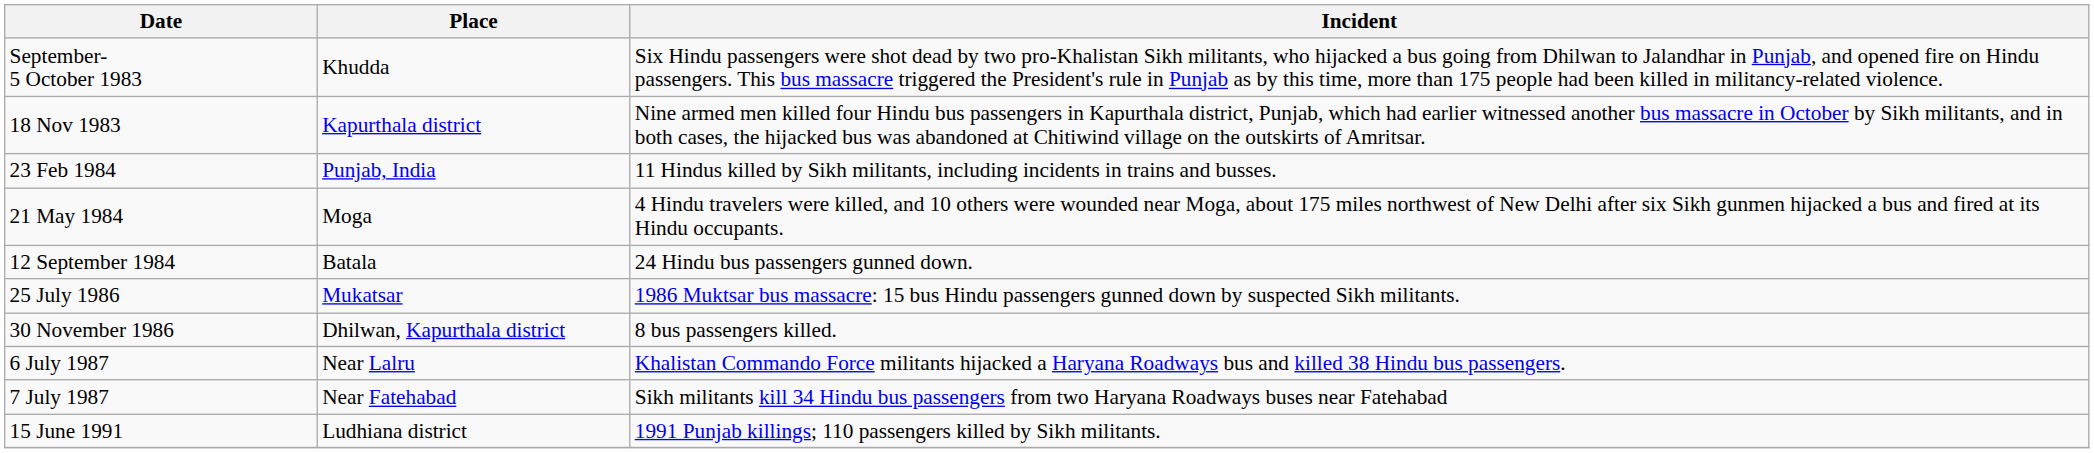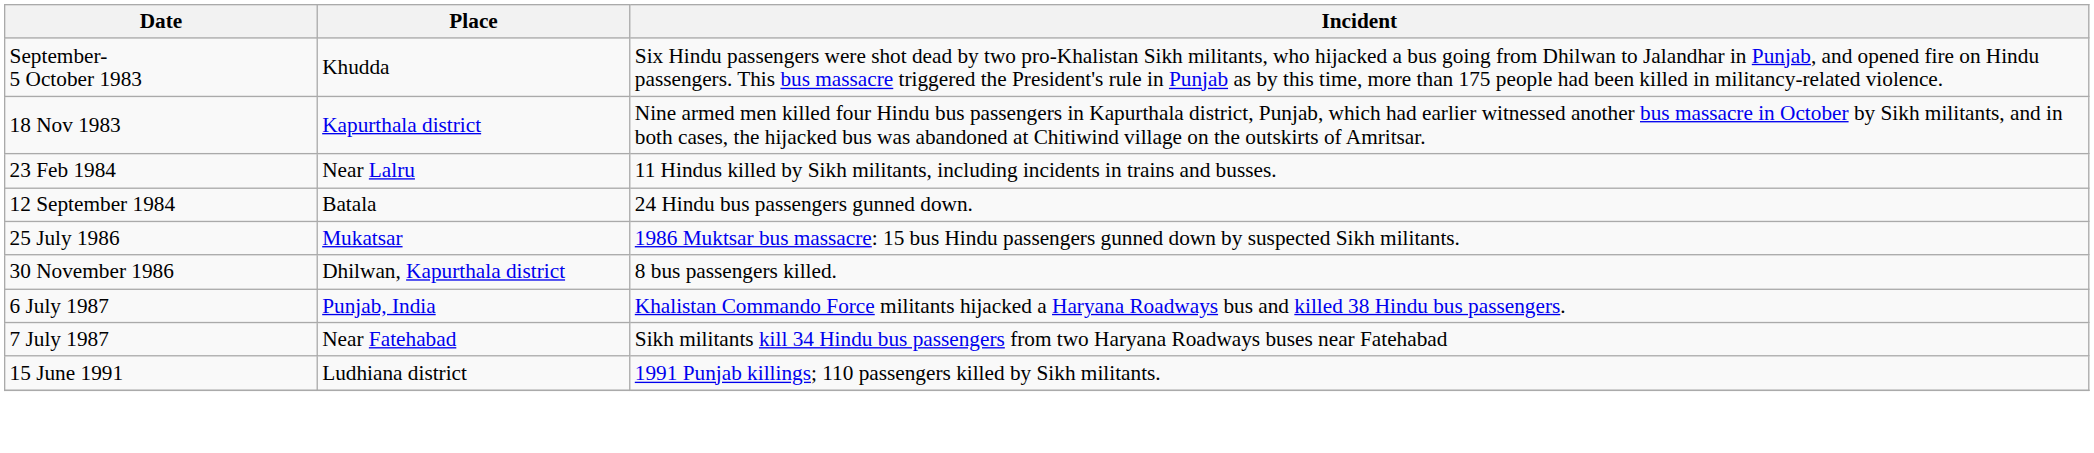23 Feb 1984 | Place: Punjab, India -> Near Lalru
- row: 21 May 1984 | Moga | 4 Hindu travelers were killed, and 10 others were wounded near Moga, about 175 miles northwest of New Delhi after six Sikh gunmen hijacked a bus and fired at its Hindu occupants.
6 July 1987 | Place: Near Lalru -> Punjab, India
